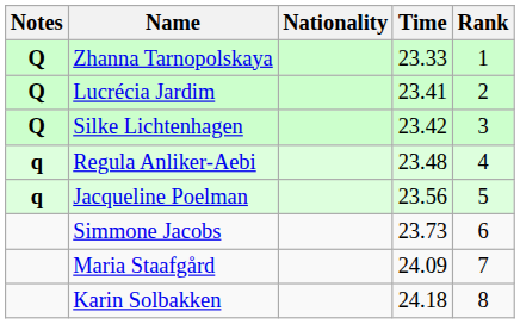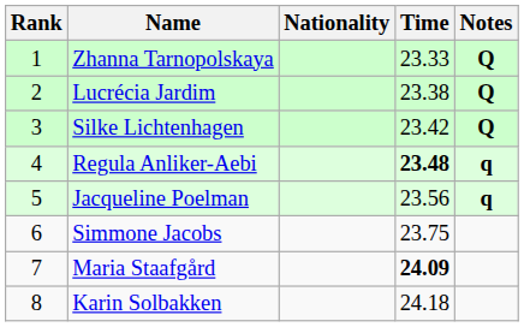columns swapped: Rank <-> Notes
Lucrécia Jardim | Time: 23.41 -> 23.38
Regula Anliker-Aebi | Time: normal -> bold
Simmone Jacobs | Time: 23.73 -> 23.75
Maria Staafgård | Time: normal -> bold
